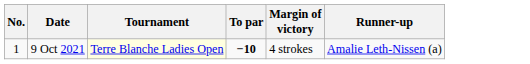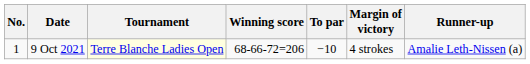+ column: Winning score | 68-66-72=206
9 Oct 2021 | To par: bold -> normal
